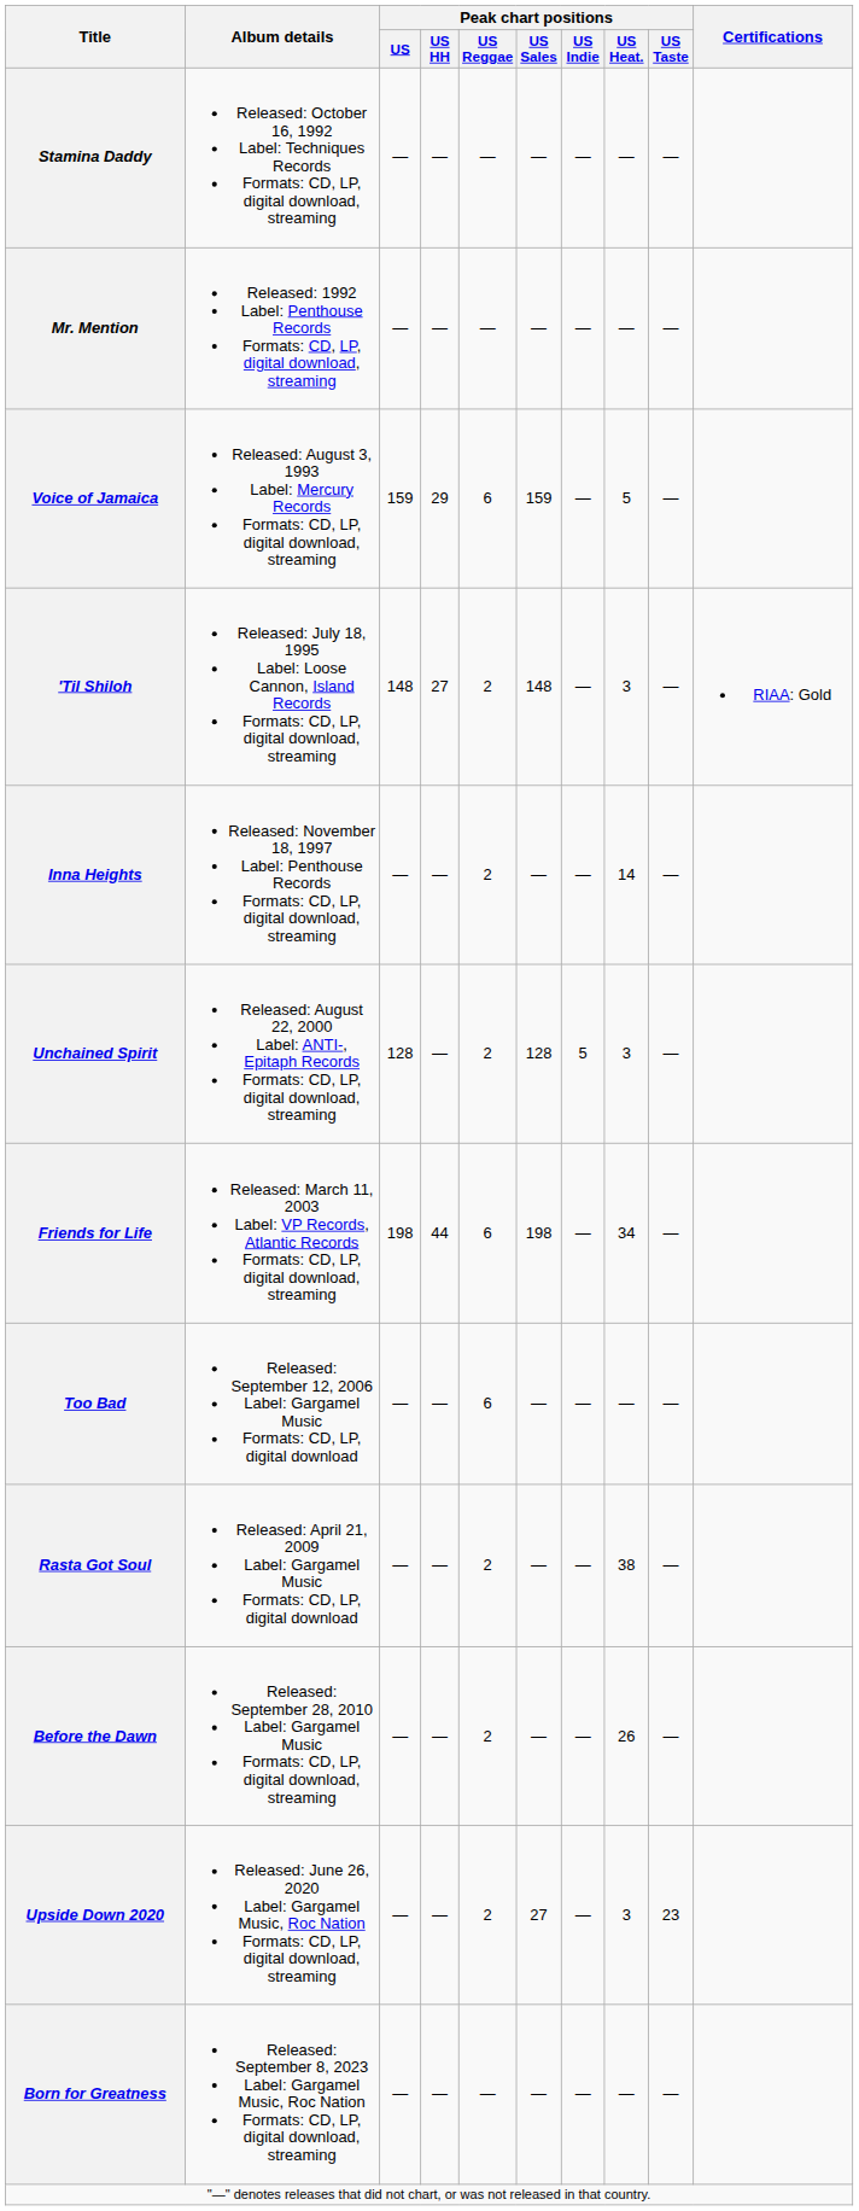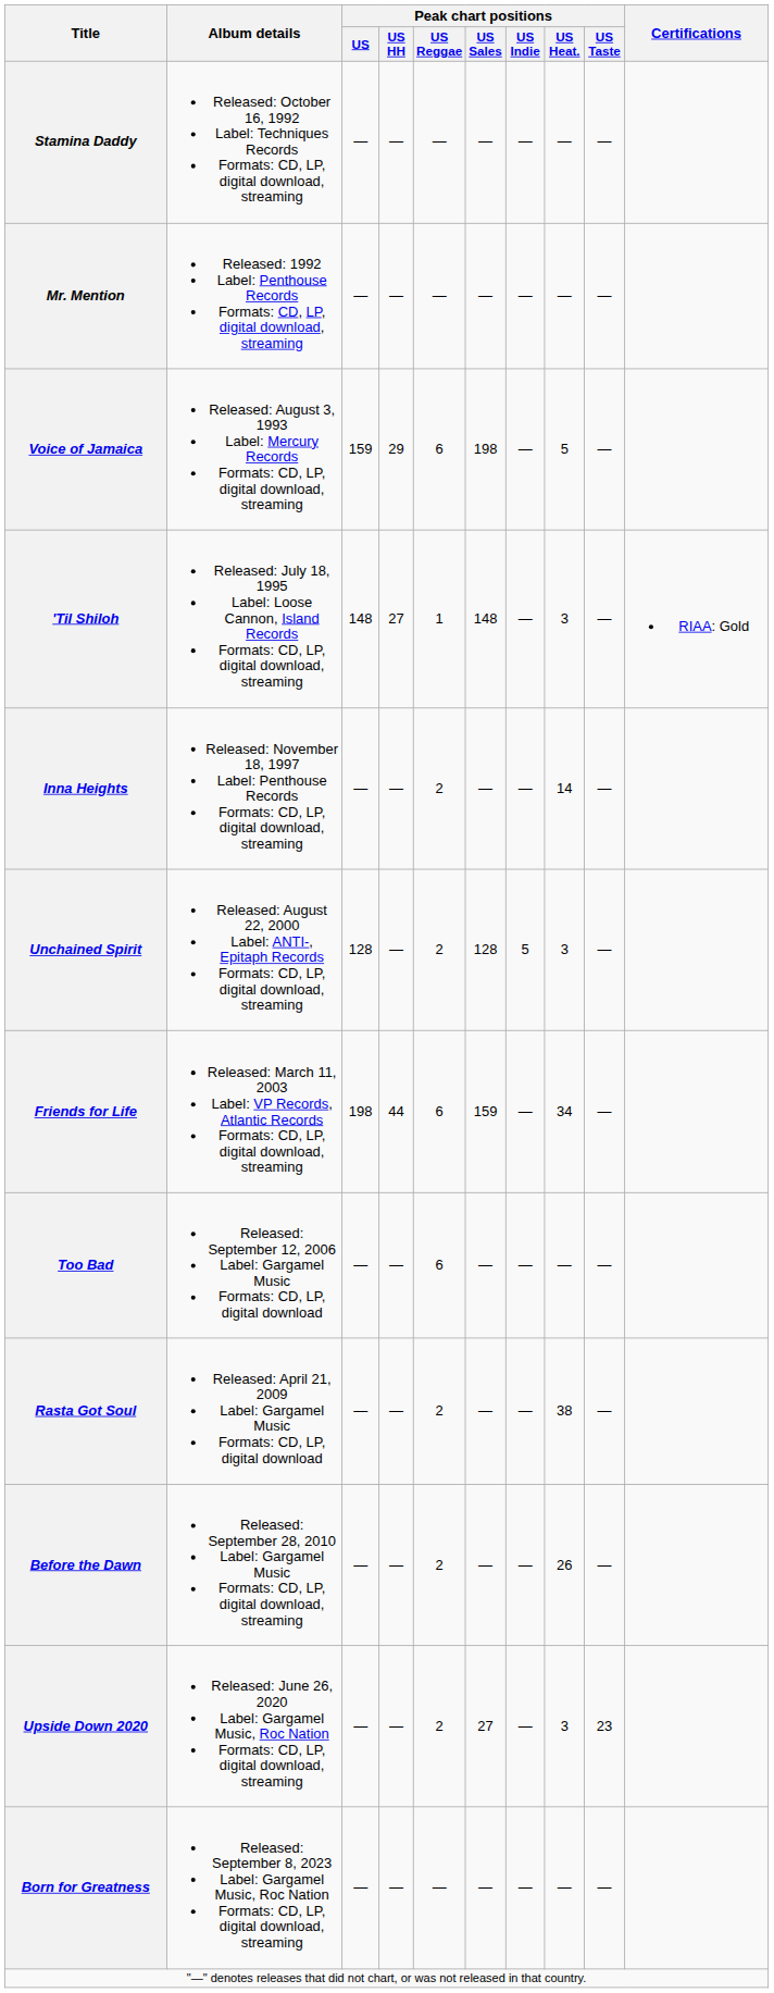Voice of Jamaica | Peak chart positions / US Sales: 159 -> 198
'Til Shiloh | Peak chart positions / US Reggae: 2 -> 1
Friends for Life | Peak chart positions / US Sales: 198 -> 159
